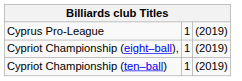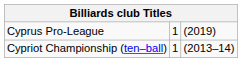- row: Cypriot Championship (eight–ball), | 1 | (2019)
Cypriot Championship (ten–ball) | column 3: (2019) -> (2013–14)
